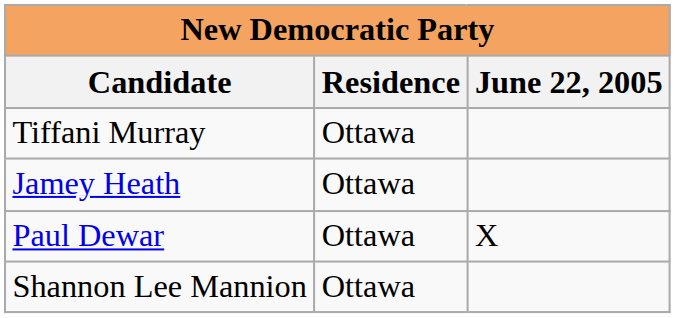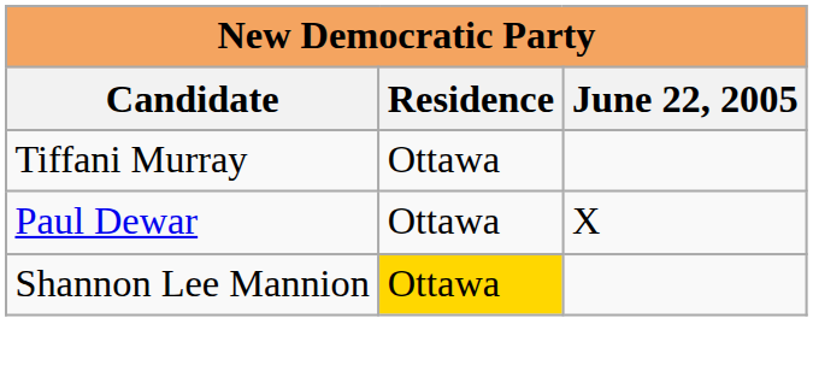- row: Jamey Heath | Ottawa
Shannon Lee Mannion | Residence: no background -> gold background
